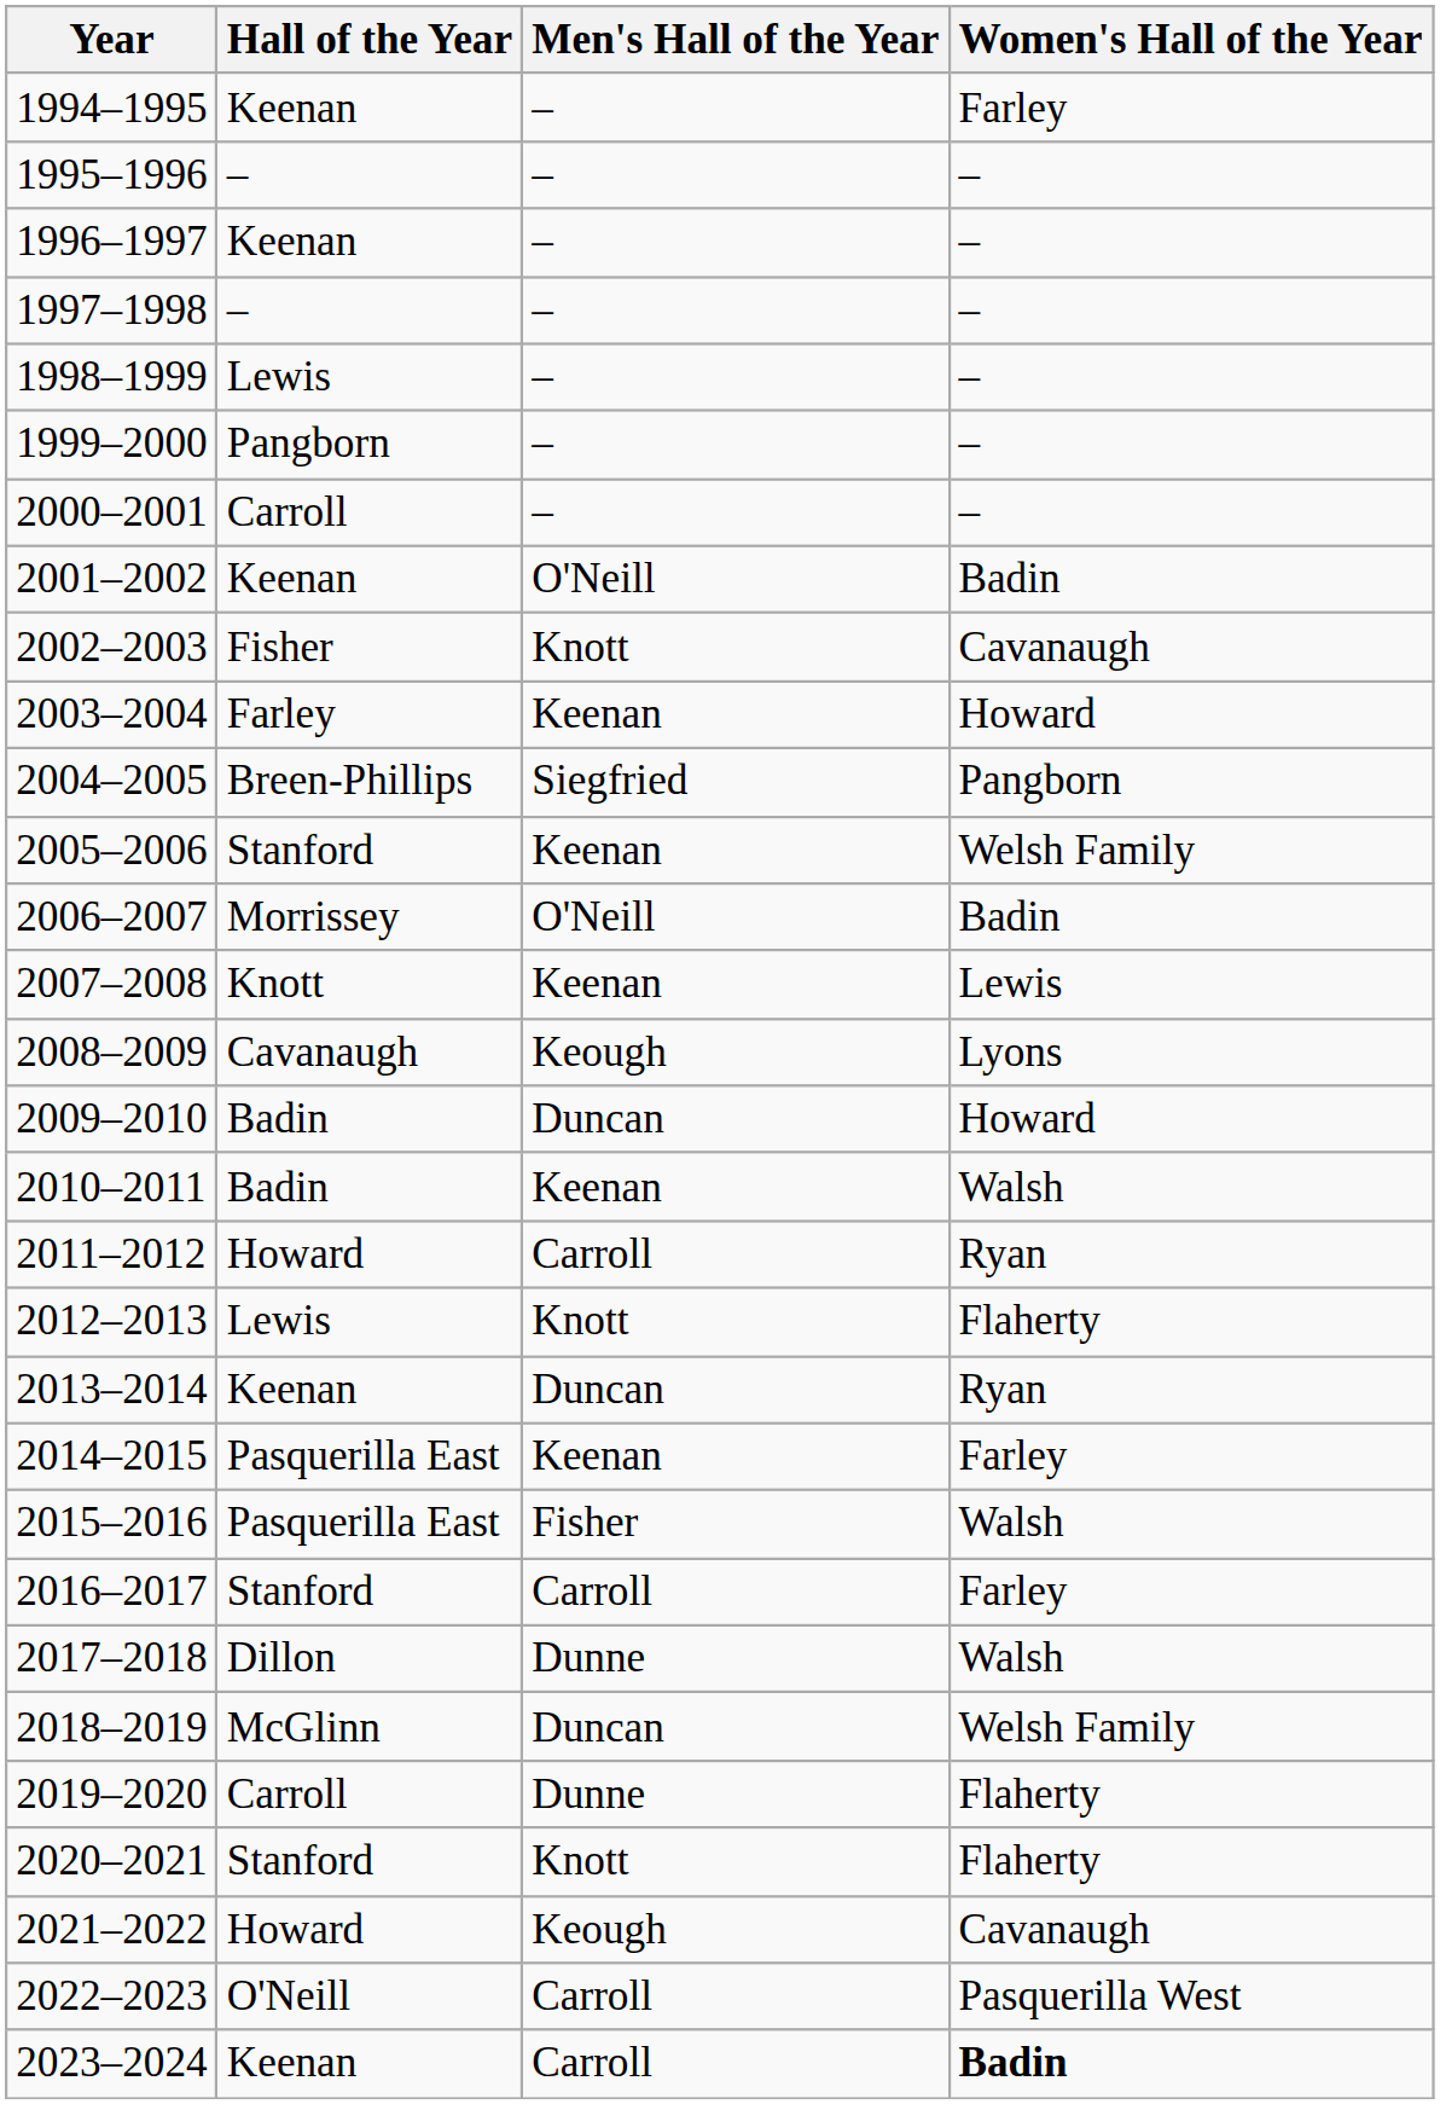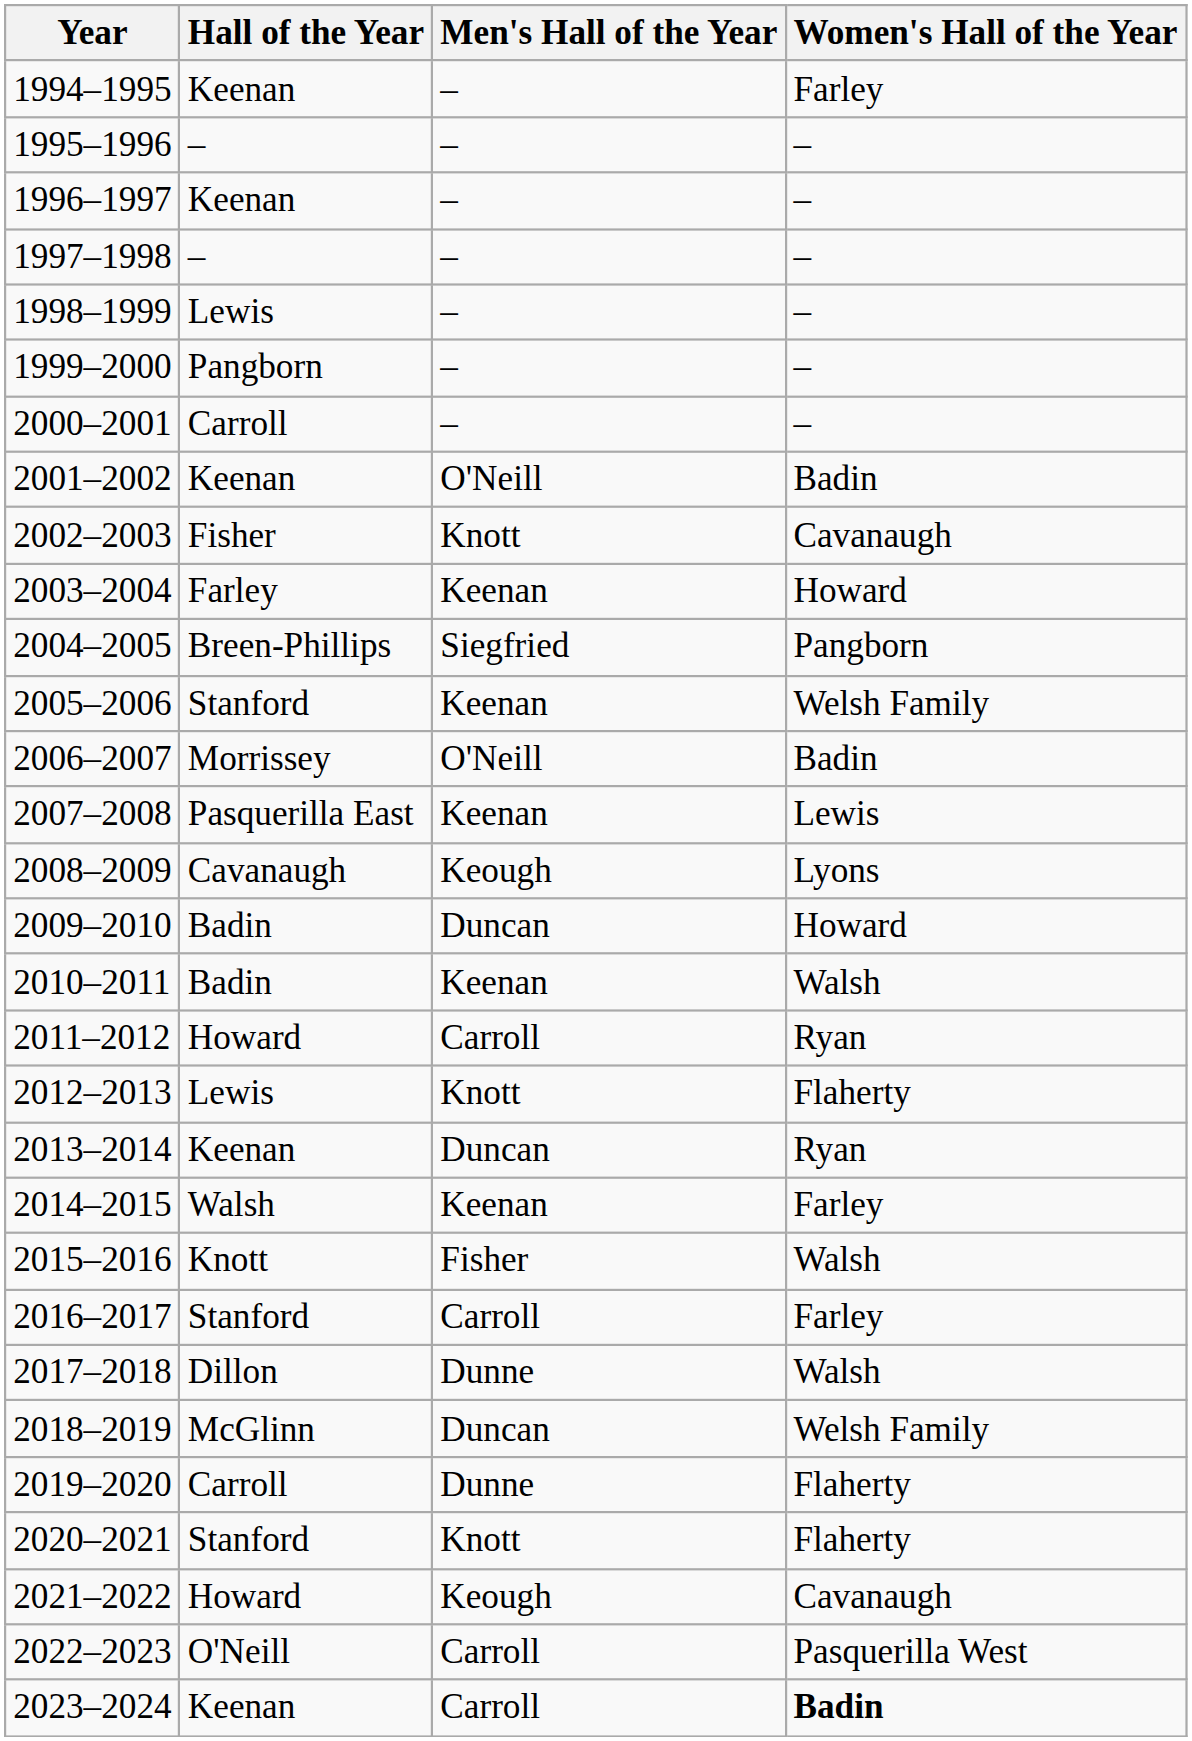2007–2008 | Hall of the Year: Knott -> Pasquerilla East
2014–2015 | Hall of the Year: Pasquerilla East -> Walsh
2015–2016 | Hall of the Year: Pasquerilla East -> Knott
